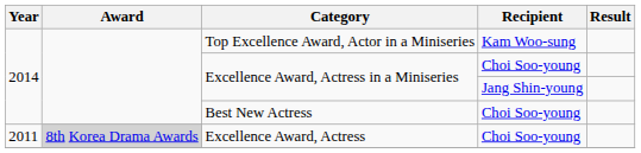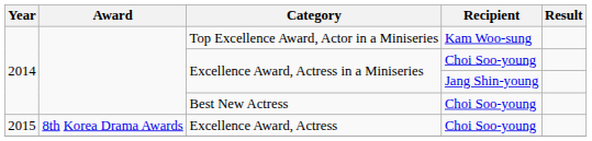Excellence Award, Actress | Year: 2011 -> 2015
Excellence Award, Actress | Award: lightgrey background -> no background
